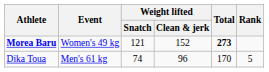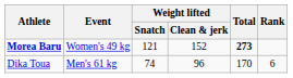Dika Toua | Rank: 5 -> 6
